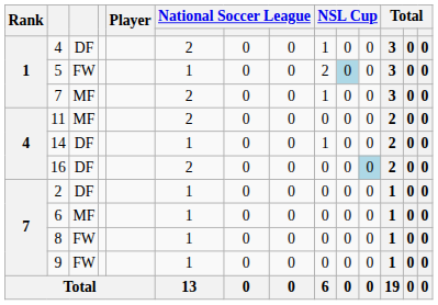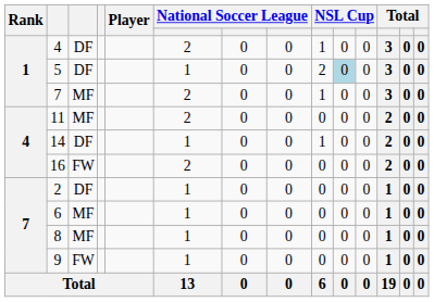5 | column 3: FW -> DF
16 | column 3: DF -> FW
16 | column 11: lightblue background -> no background
8 | column 3: FW -> MF
